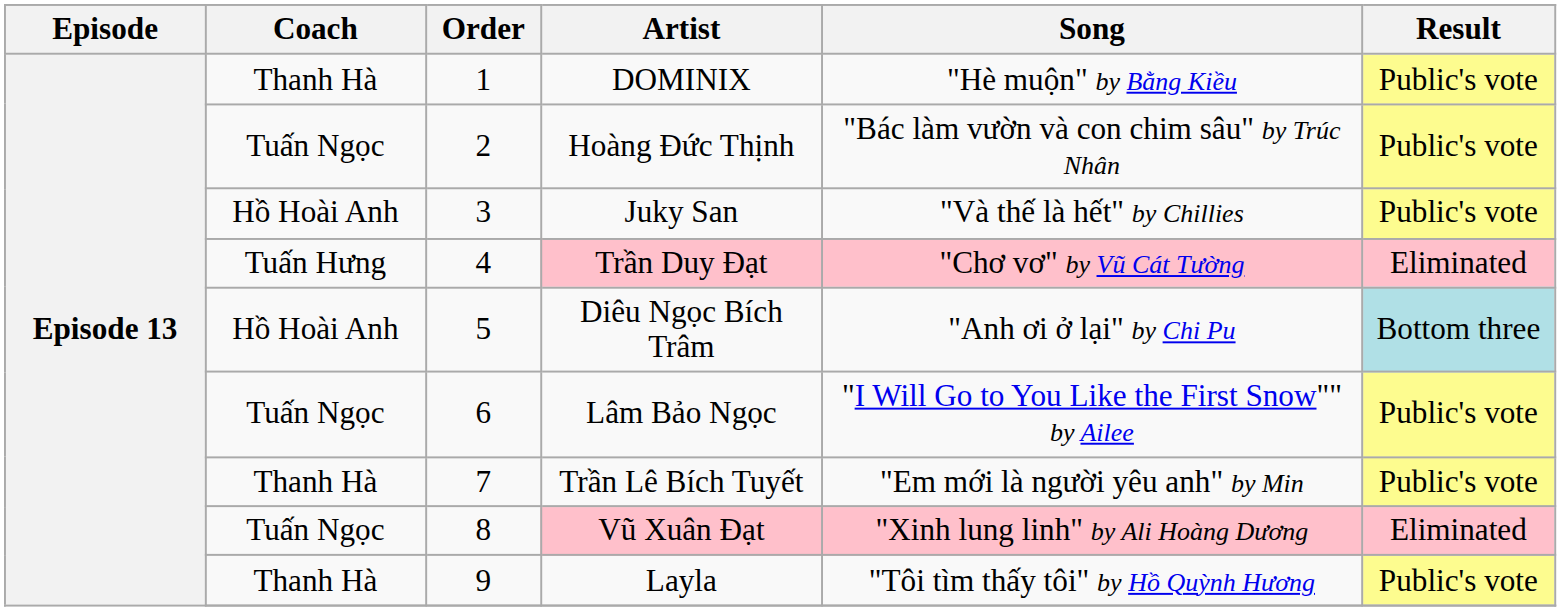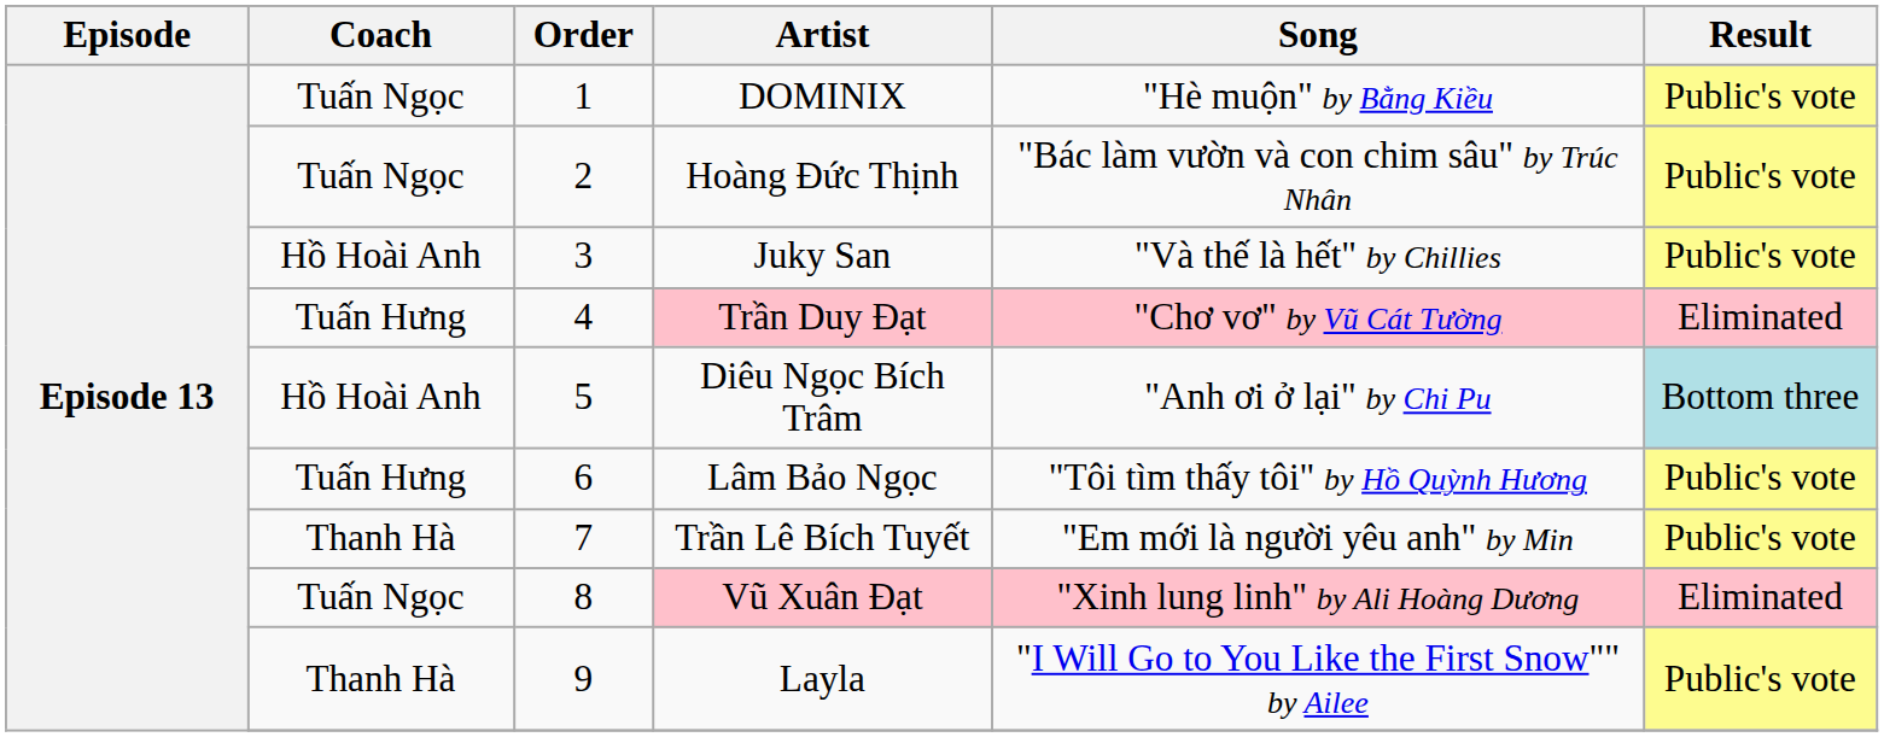DOMINIX | Coach: Thanh Hà -> Tuấn Ngọc
Lâm Bảo Ngọc | Coach: Tuấn Ngọc -> Tuấn Hưng
Lâm Bảo Ngọc | Song: "I Will Go to You Like the First Snow"" by Ailee -> "Tôi tìm thấy tôi" by Hồ Quỳnh Hương
Layla | Song: "Tôi tìm thấy tôi" by Hồ Quỳnh Hương -> "I Will Go to You Like the First Snow"" by Ailee
